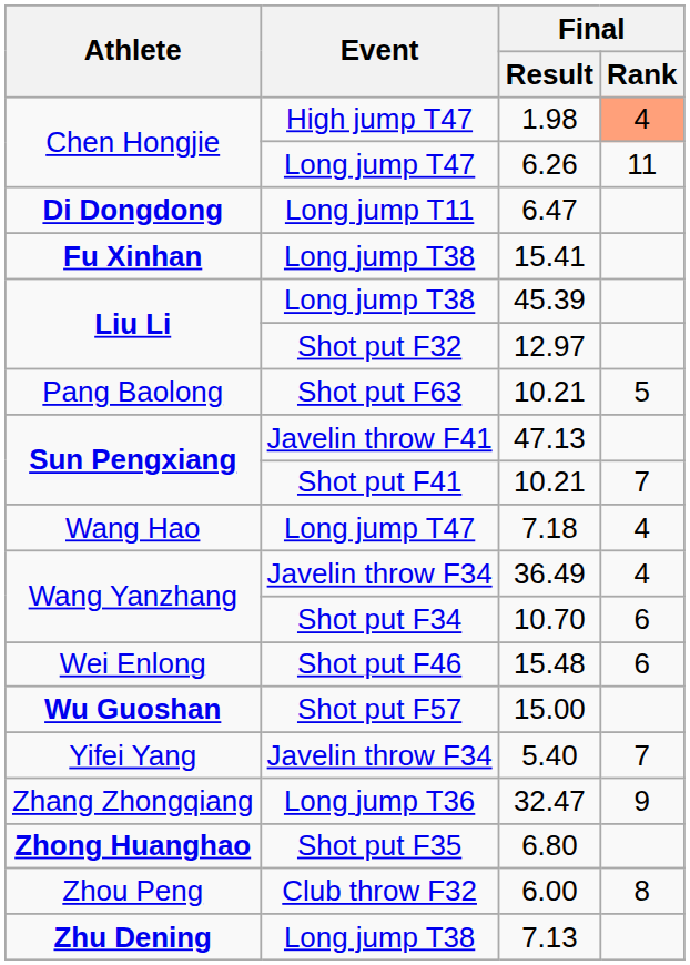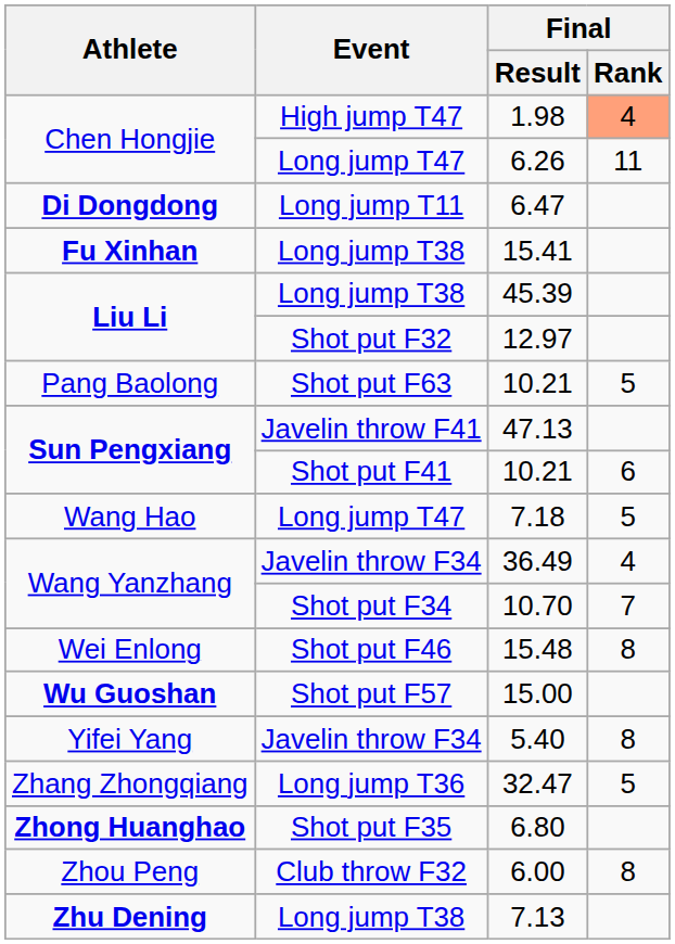Sun Pengxiang / 10.21 | Final / Rank: 7 -> 6
7.18 | Final / Rank: 4 -> 5
10.70 | Final / Rank: 6 -> 7
15.48 | Final / Rank: 6 -> 8
5.40 | Final / Rank: 7 -> 8
32.47 | Final / Rank: 9 -> 5
